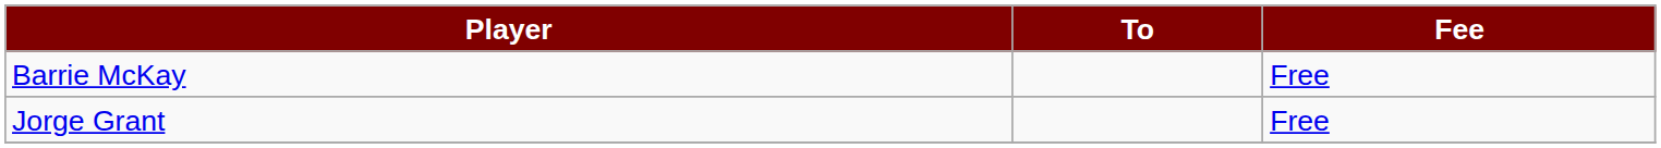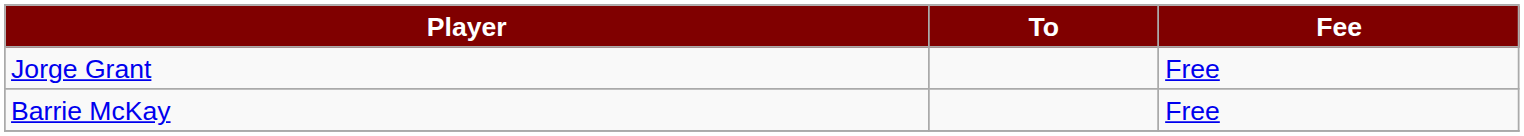rows swapped: Jorge Grant <-> Barrie McKay
